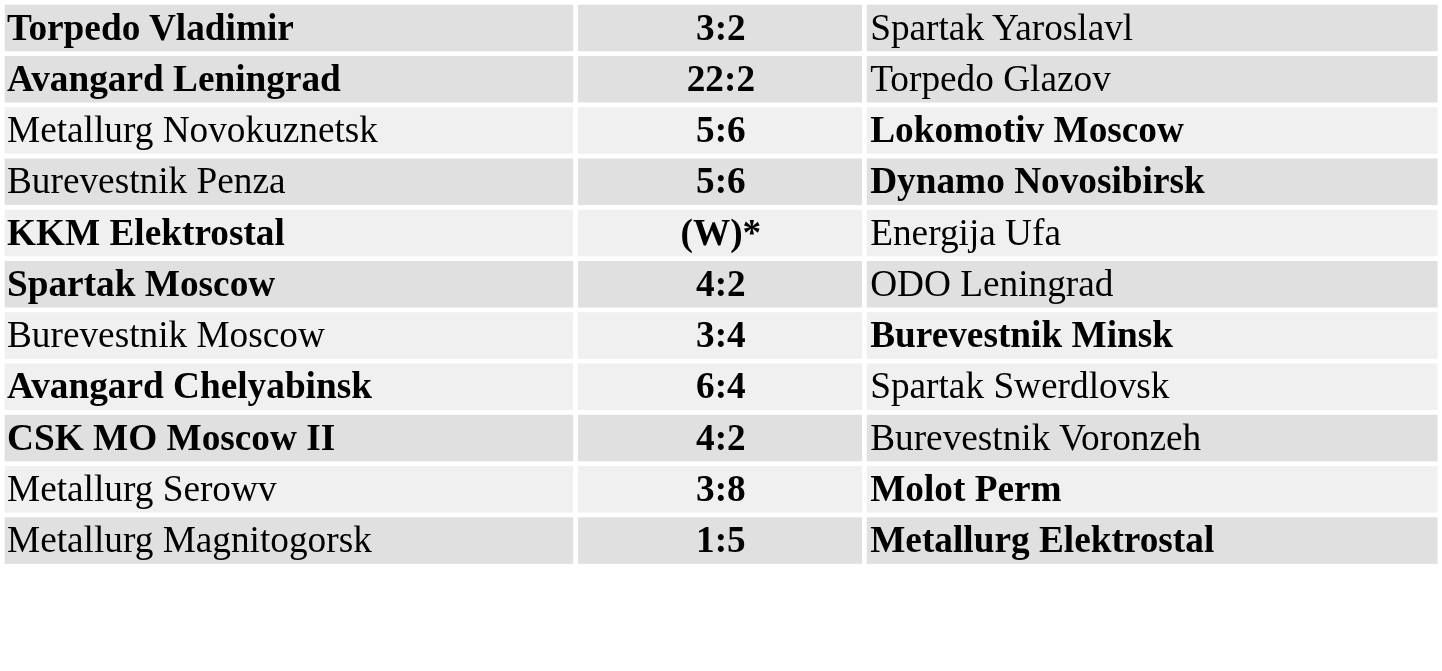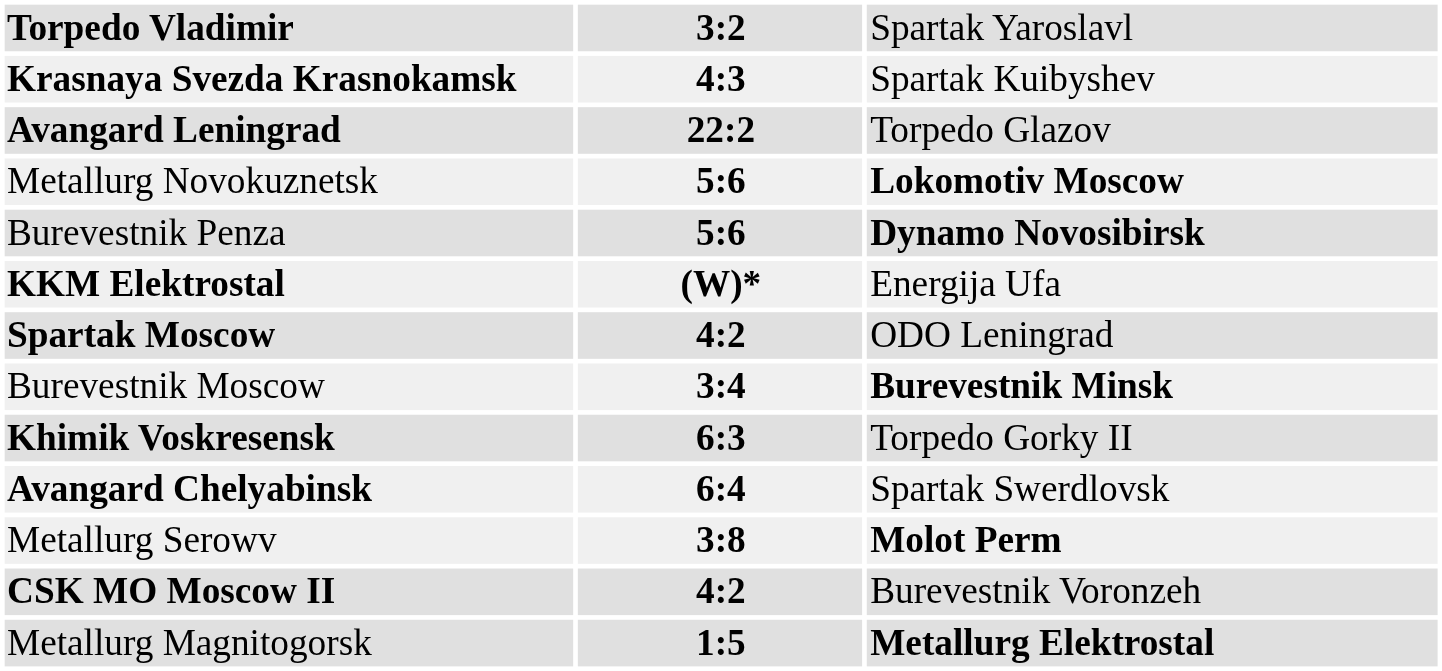+ row: Krasnaya Svezda Krasnokamsk | 4:3 | Spartak Kuibyshev
+ row: Khimik Voskresensk | 6:3 | Torpedo Gorky II
rows swapped: CSK MO Moscow II <-> Metallurg Serowv
